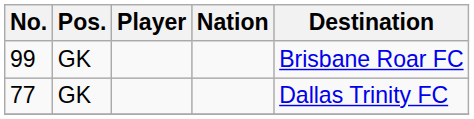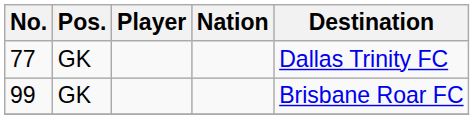rows swapped: 99 <-> 77
